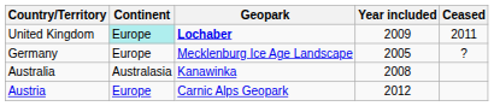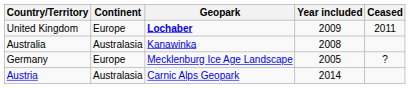United Kingdom | Continent: paleturquoise background -> no background
rows swapped: Germany <-> Australia
Austria | Continent: Europe -> Australasia
Austria | Year included: 2012 -> 2014
